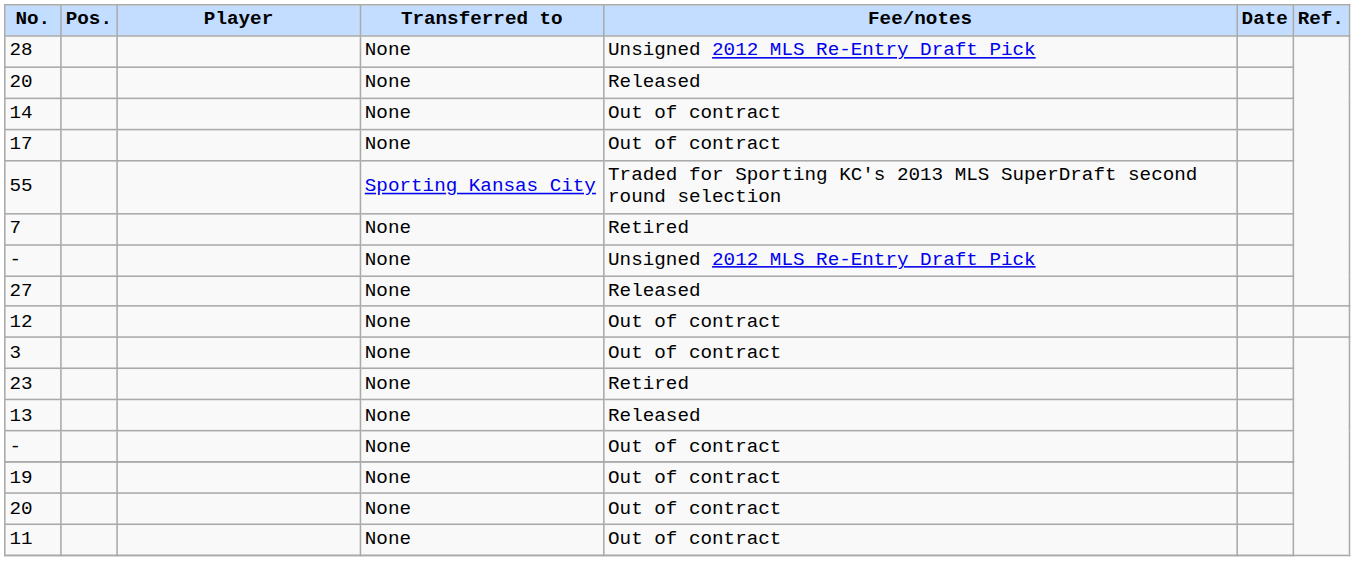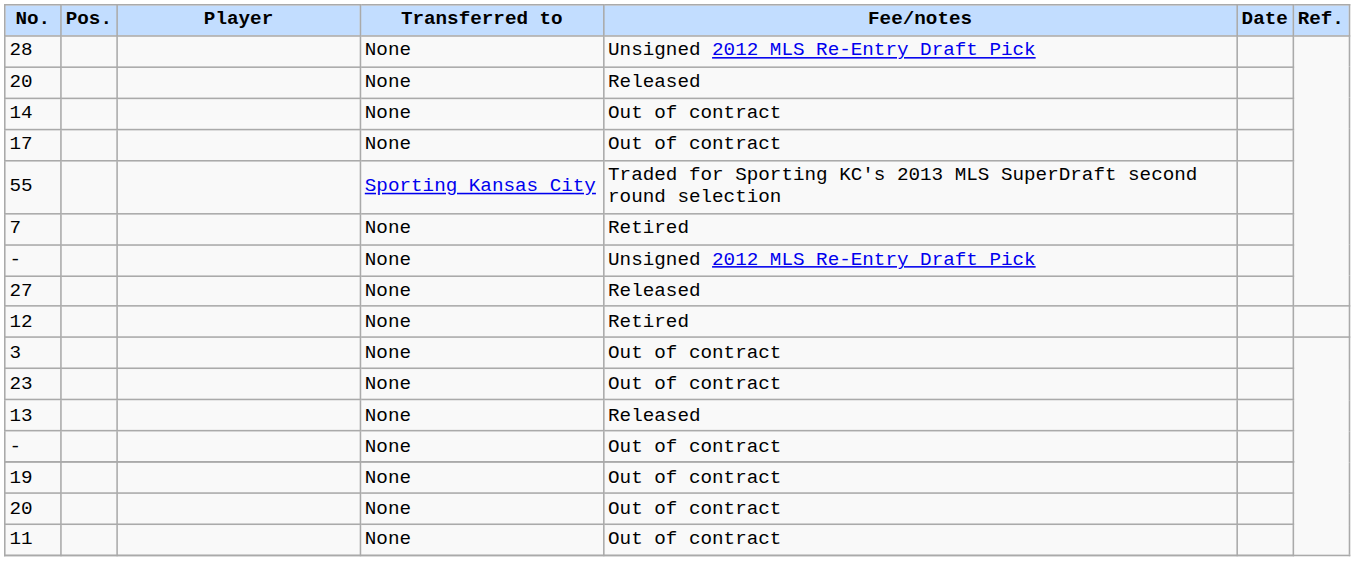12 | Fee/notes: Out of contract -> Retired
23 | Fee/notes: Retired -> Out of contract
